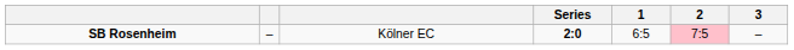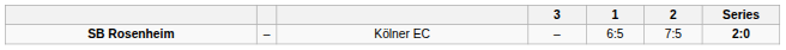columns swapped: Series <-> 3
SB Rosenheim | 2: pink background -> no background
